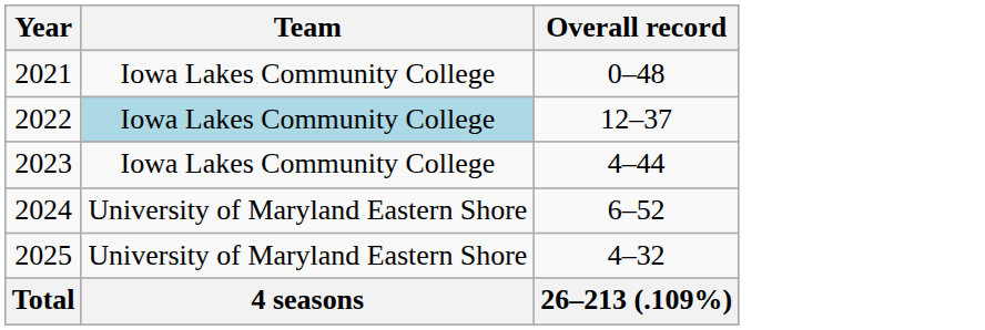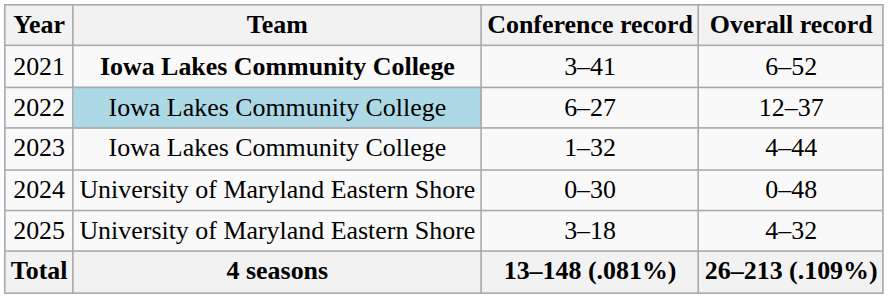+ column: Conference record | 3–41 | 6–27 | 1–32 | 0–30 | 3–18 | 13–148 (.081%)
2021 | Team: normal -> bold
2021 | Overall record: 0–48 -> 6–52
2024 | Overall record: 6–52 -> 0–48
